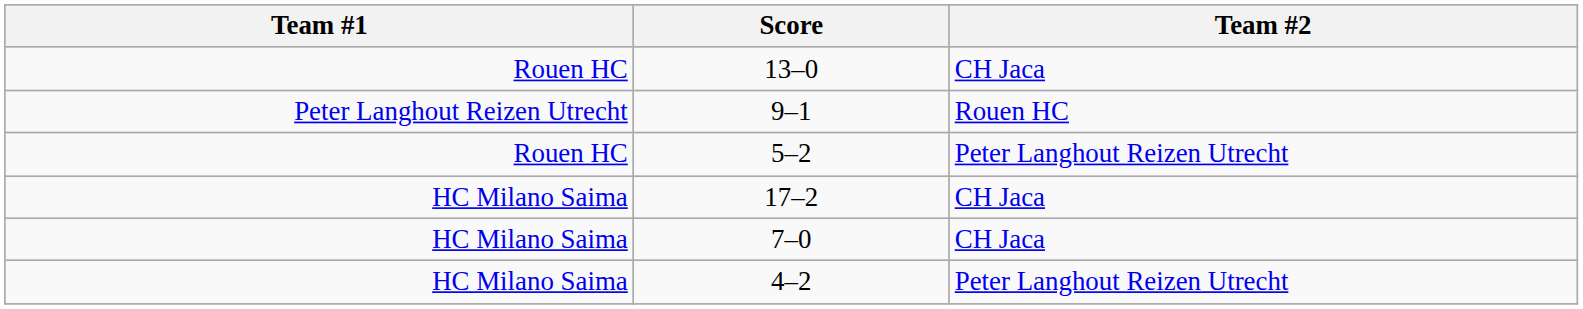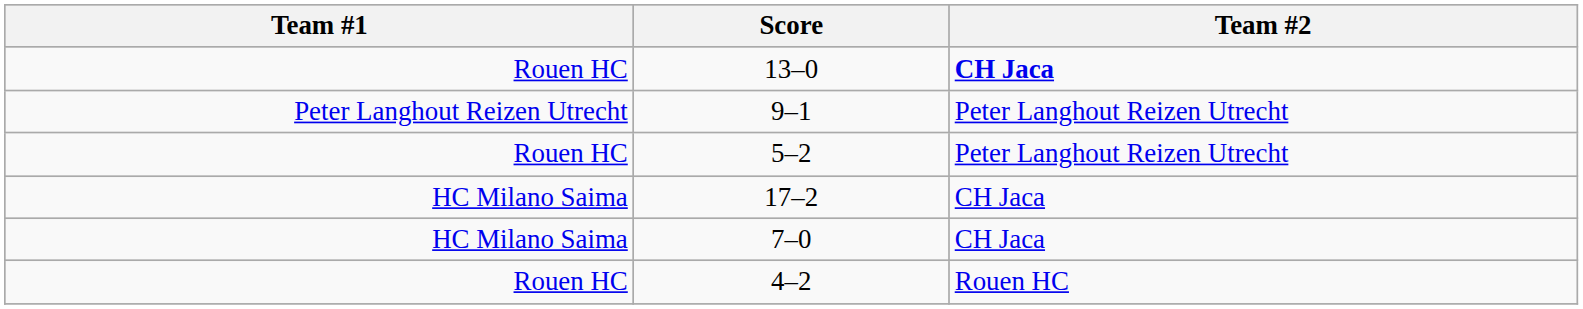13–0 | Team #2: normal -> bold
9–1 | Team #2: Rouen HC -> Peter Langhout Reizen Utrecht
4–2 | Team #1: HC Milano Saima -> Rouen HC
4–2 | Team #2: Peter Langhout Reizen Utrecht -> Rouen HC
